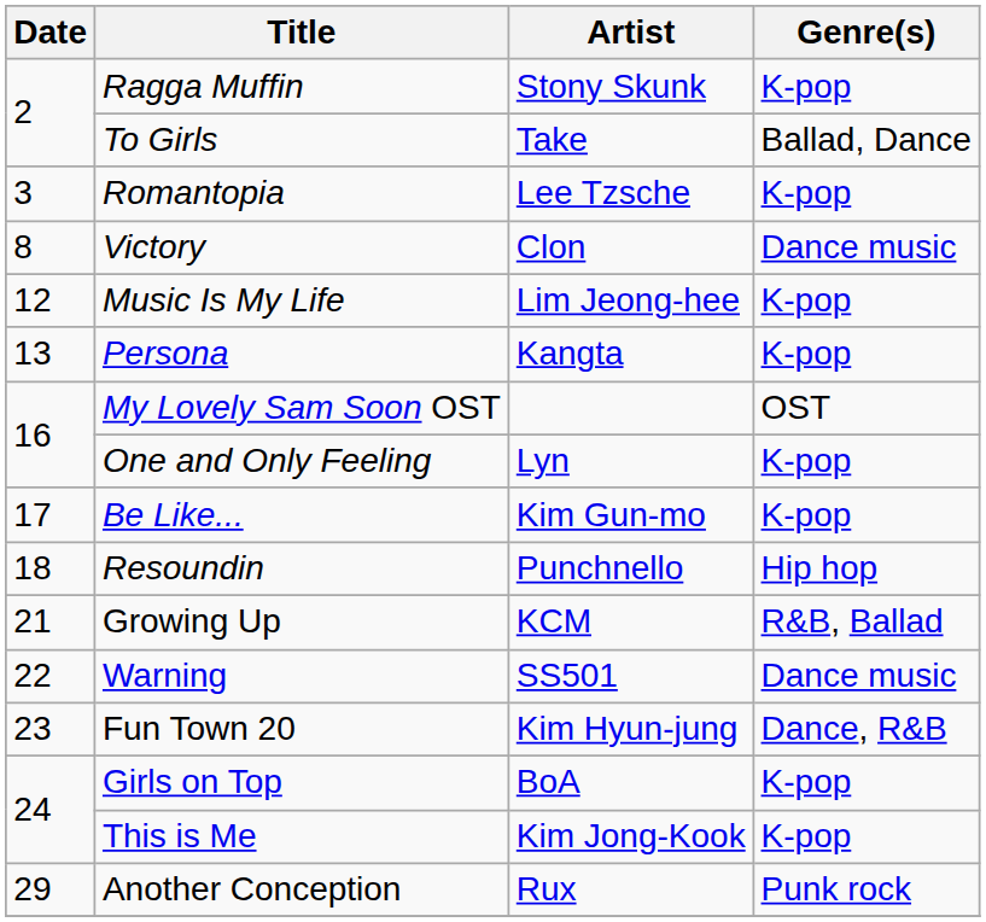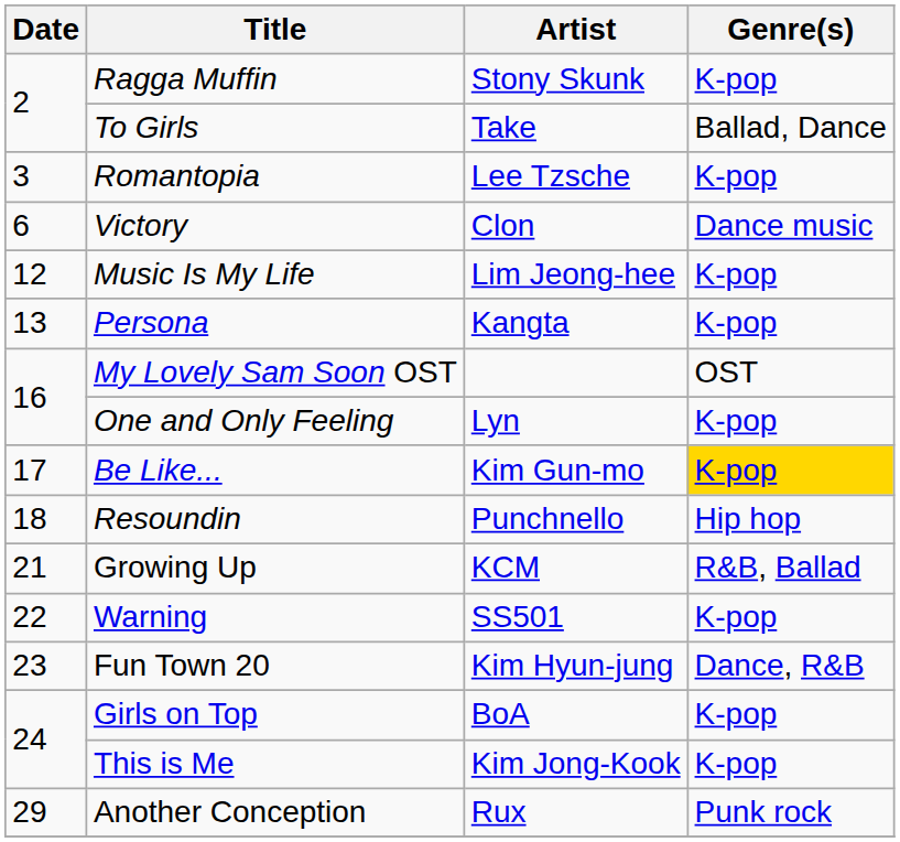Victory | Date: 8 -> 6
Be Like... | Genre(s): no background -> gold background
Warning | Genre(s): Dance music -> K-pop
